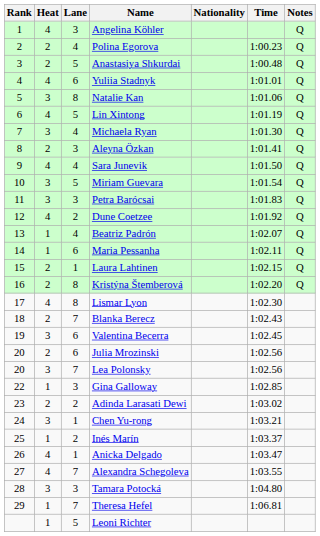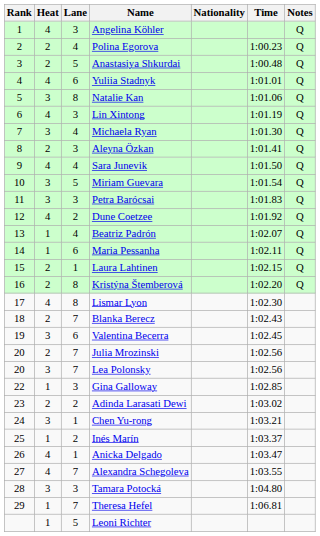Lin Xintong | Lane: 5 -> 3
Julia Mrozinski | Lane: 6 -> 7
